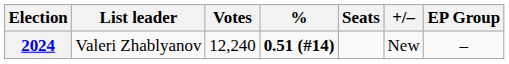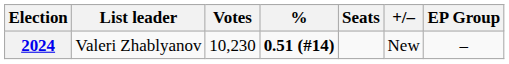2024 | Votes: 12,240 -> 10,230
